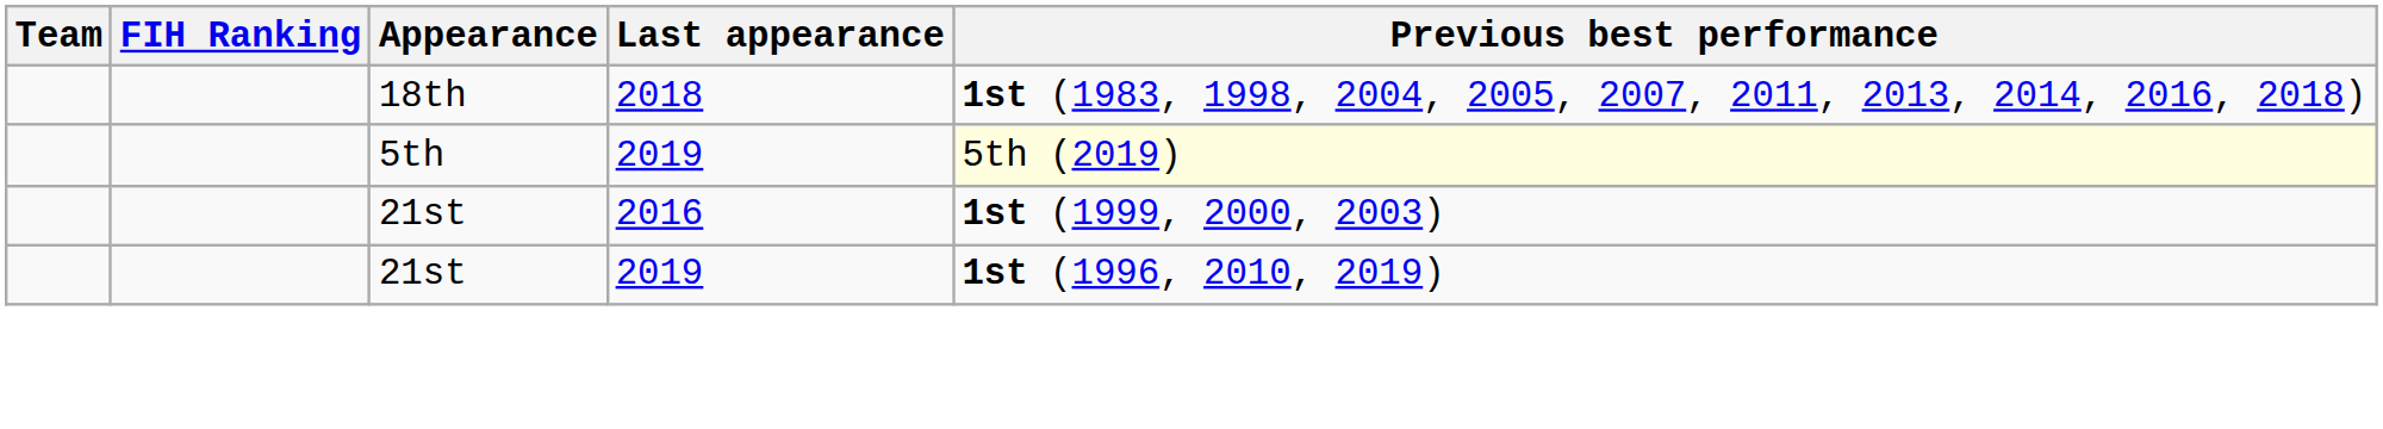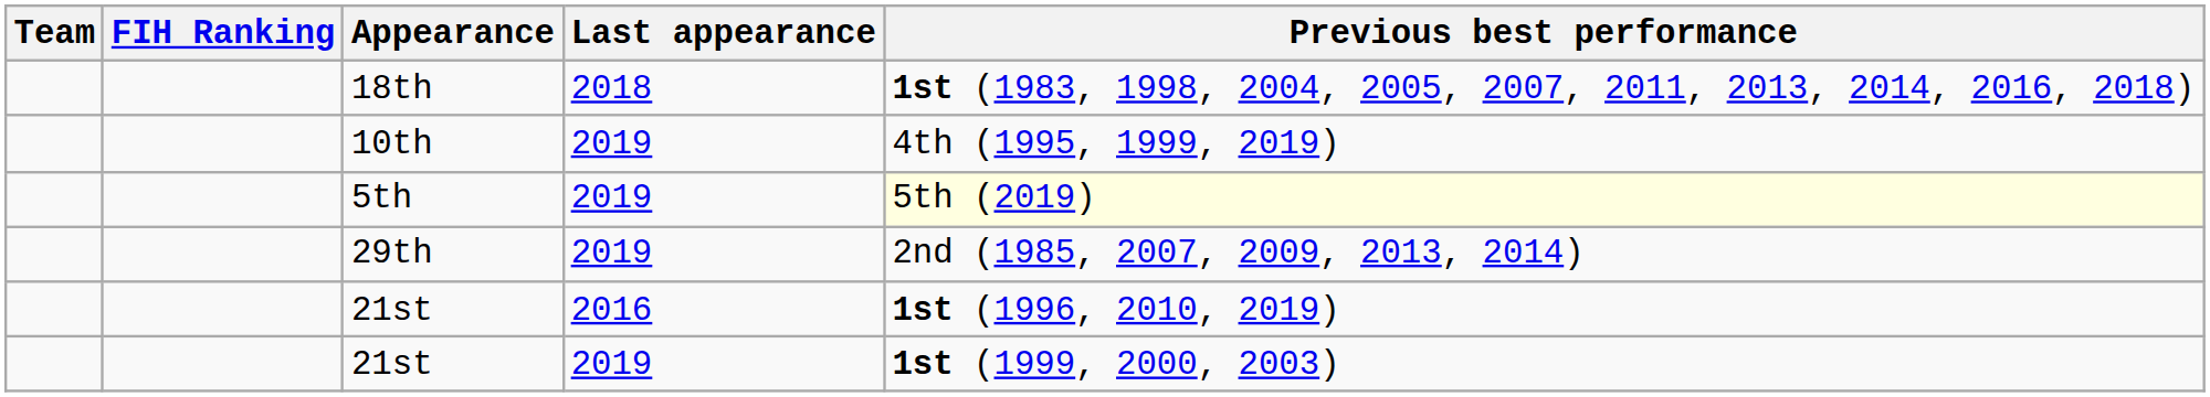+ row: 10th | 2019 | 4th (1995, 1999, 2019)
+ row: 29th | 2019 | 2nd (1985, 2007, 2009, 2013, 2014)
21st / 2016 | Previous best performance: 1st (1999, 2000, 2003) -> 1st (1996, 2010, 2019)
21st / 2019 | Previous best performance: 1st (1996, 2010, 2019) -> 1st (1999, 2000, 2003)
